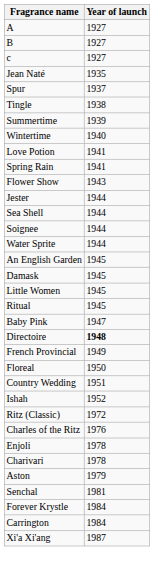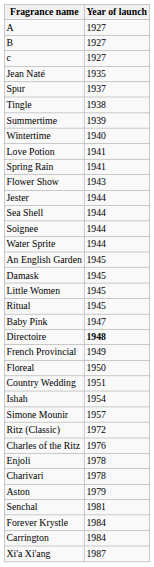Ishah | Year of launch: 1952 -> 1954
+ row: Simone Mounir | 1957
